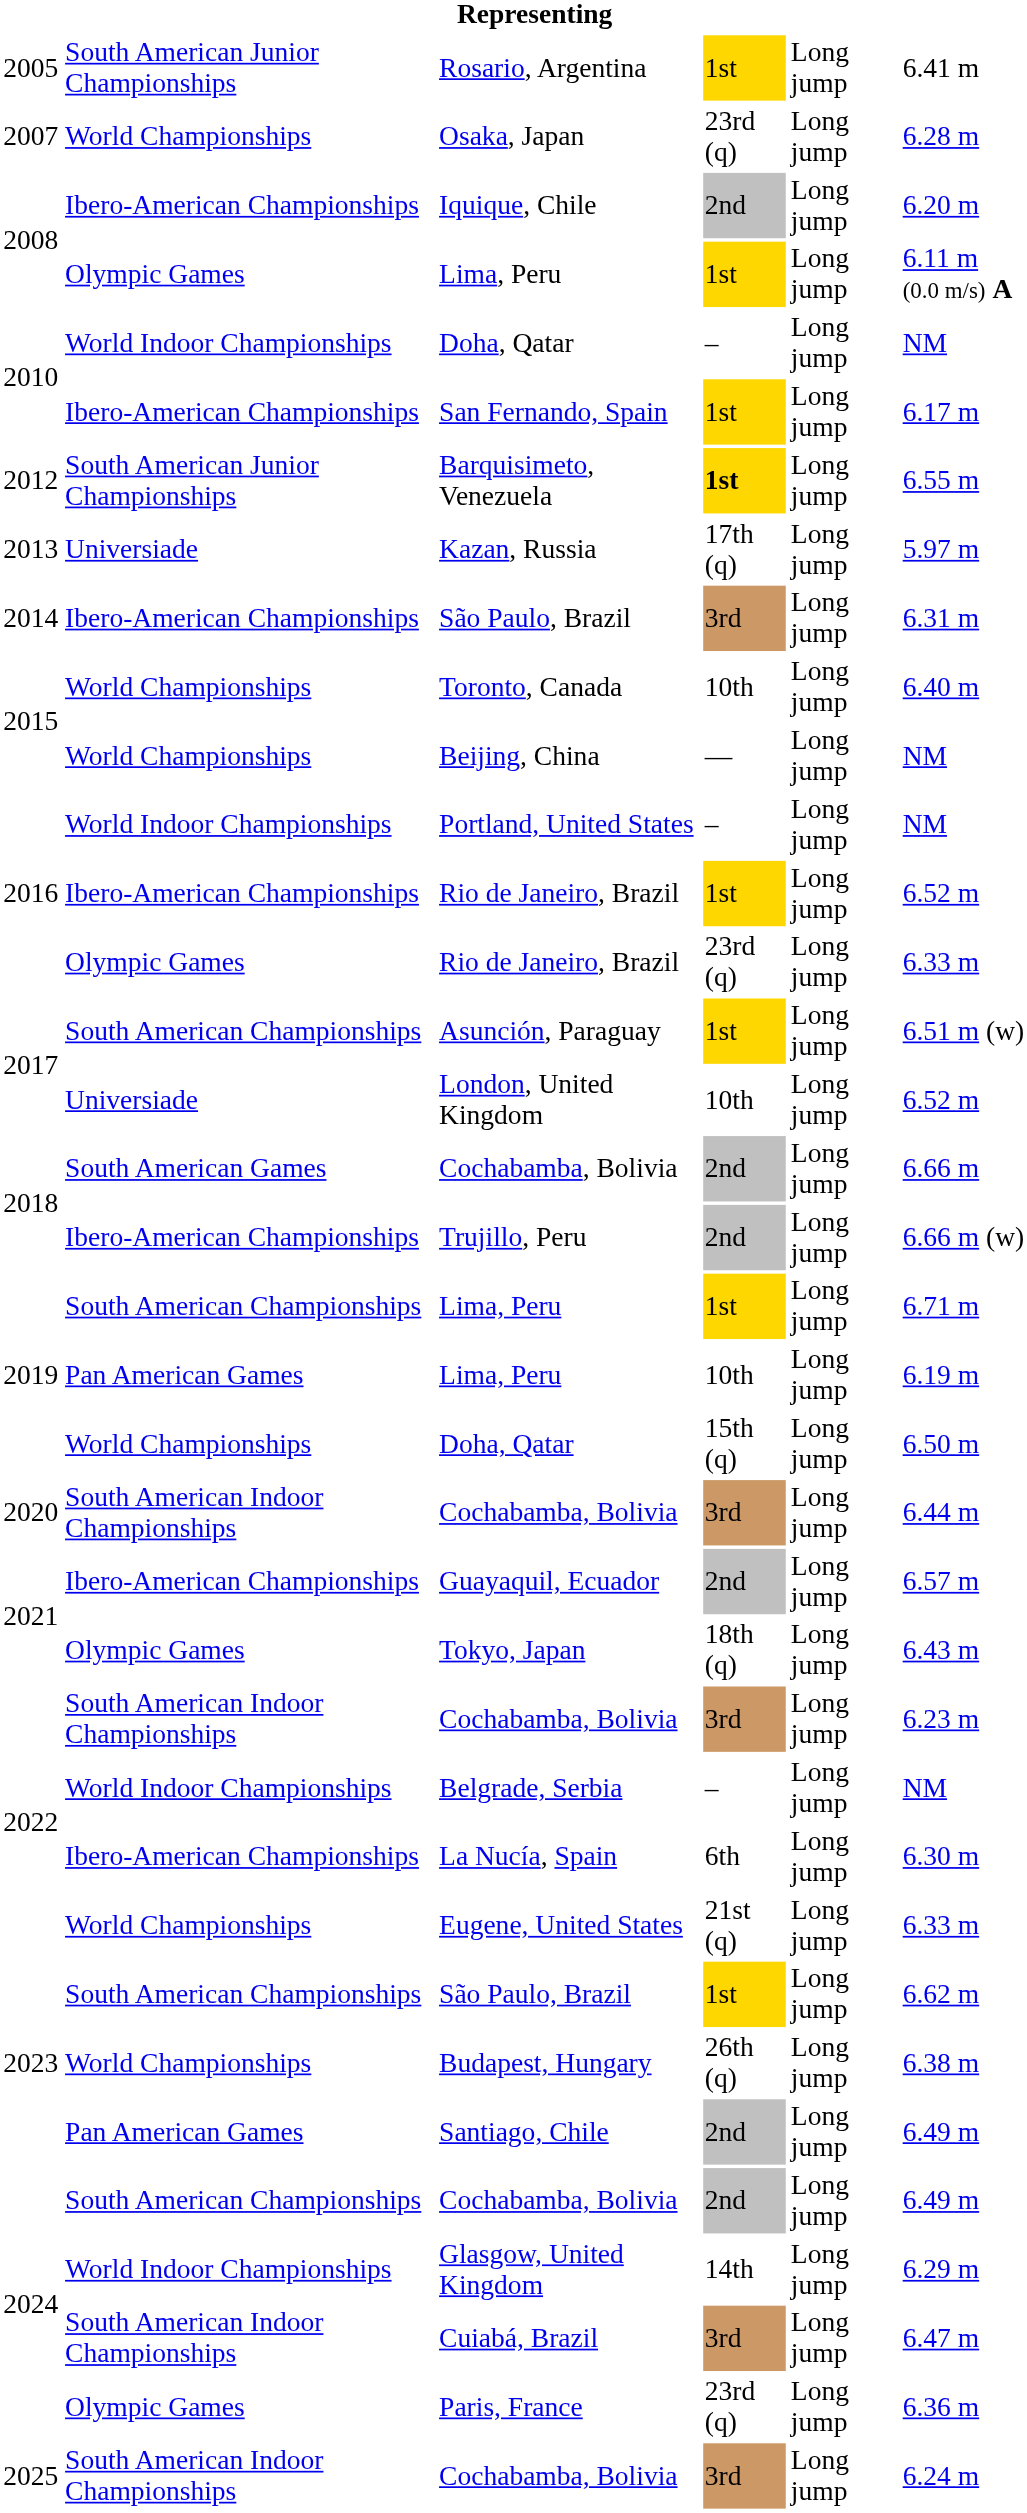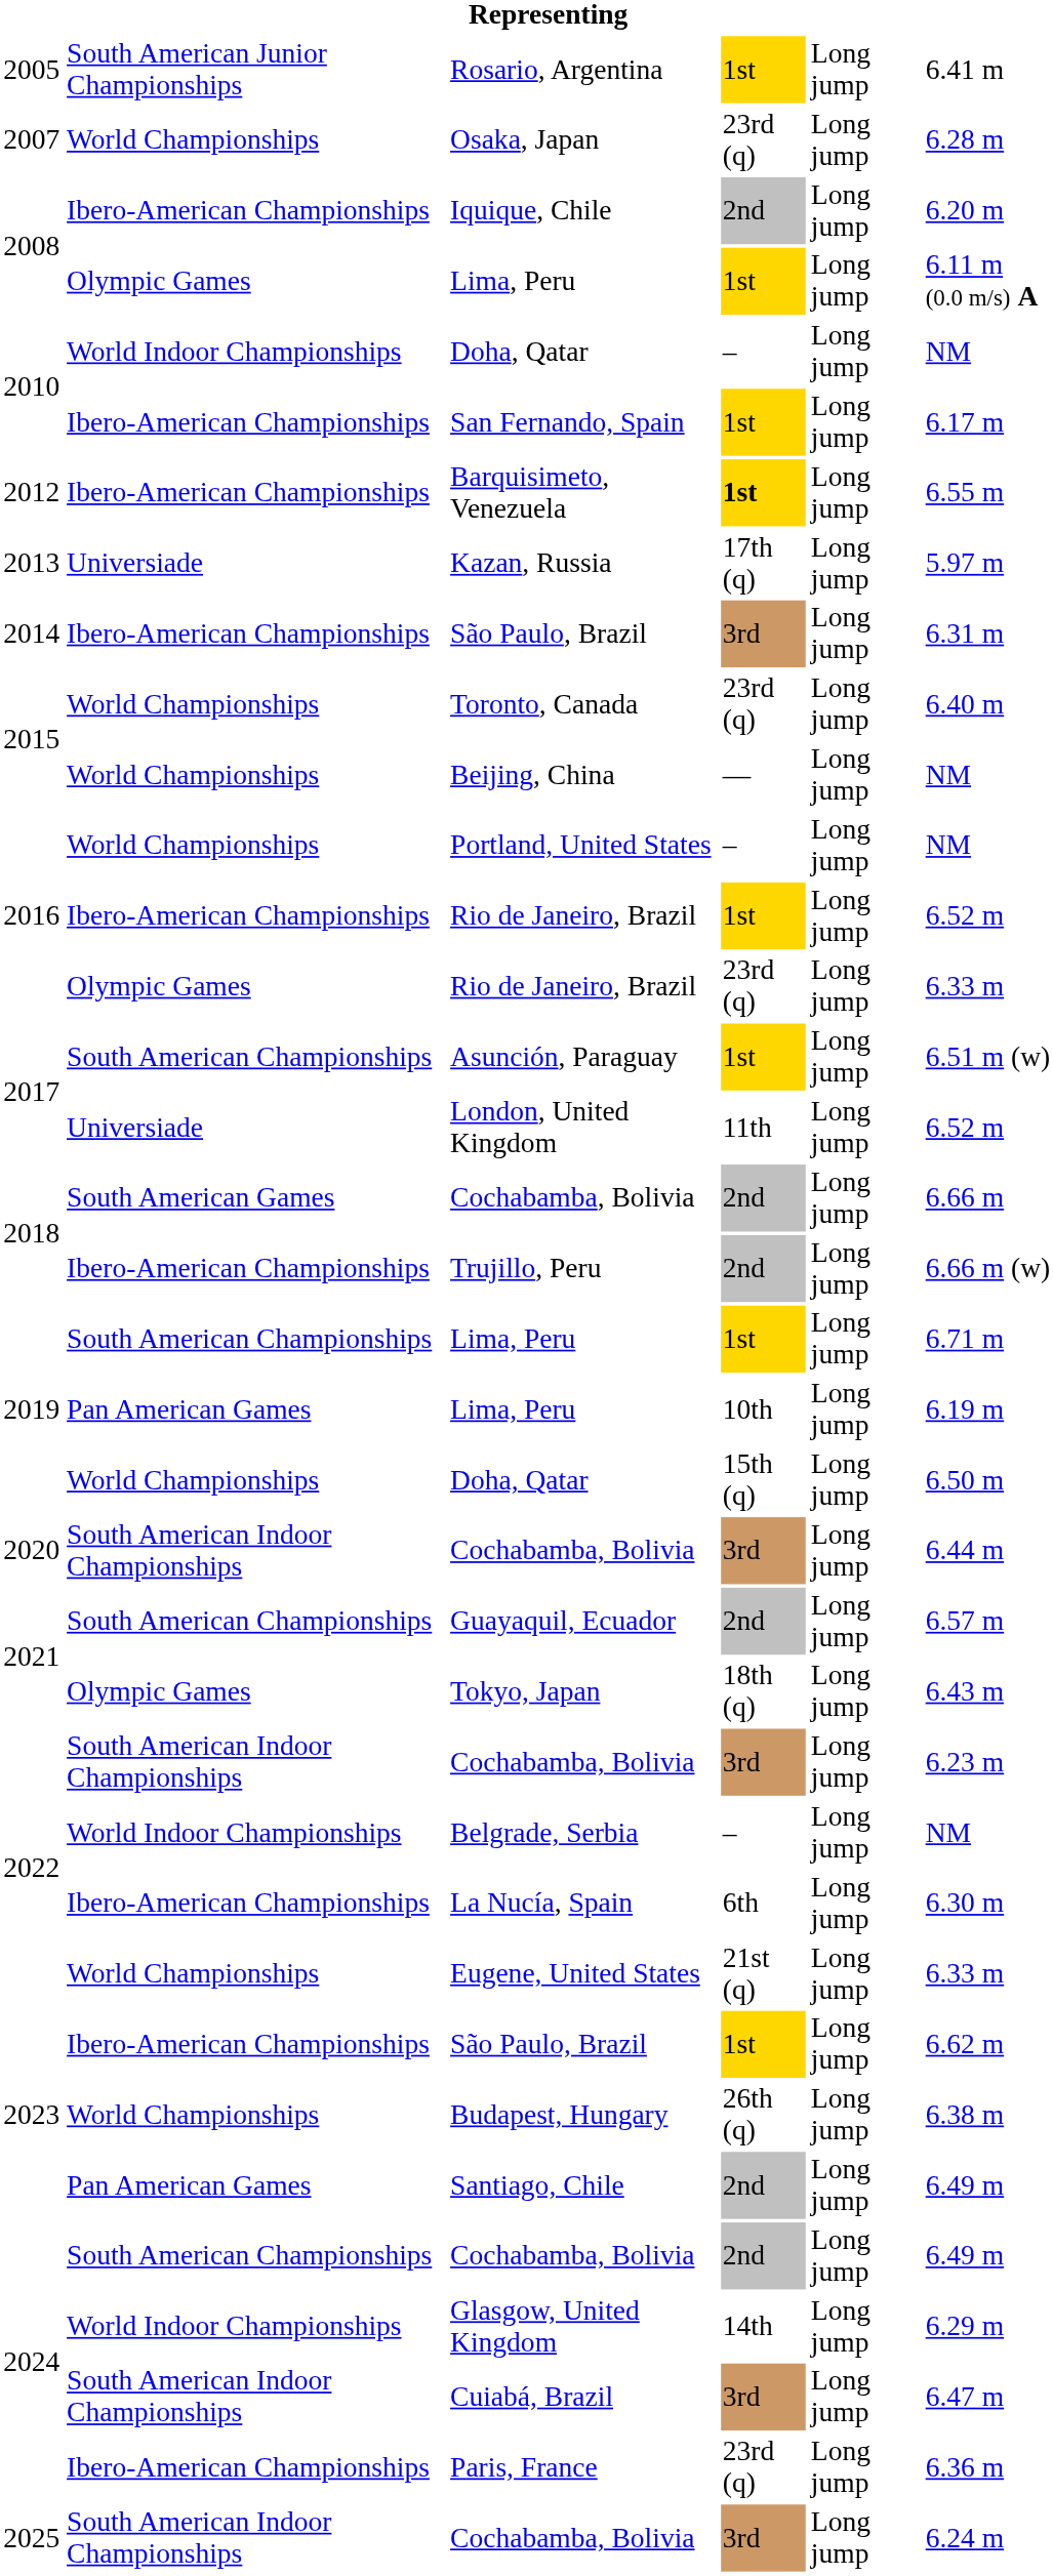Barquisimeto, Venezuela | column 2: South American Junior Championships -> Ibero-American Championships
Toronto, Canada | column 4: 10th -> 23rd (q)
Portland, United States | column 2: World Indoor Championships -> World Championships
London, United Kingdom | column 4: 10th -> 11th
Guayaquil, Ecuador | column 2: Ibero-American Championships -> South American Championships
2023 / São Paulo, Brazil | column 2: South American Championships -> Ibero-American Championships
Paris, France | column 2: Olympic Games -> Ibero-American Championships
